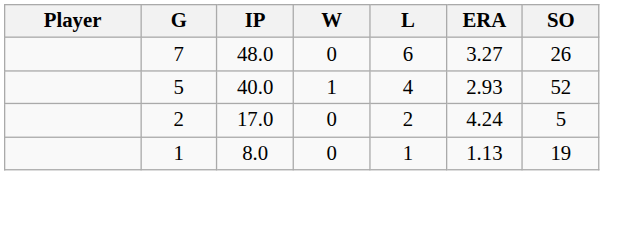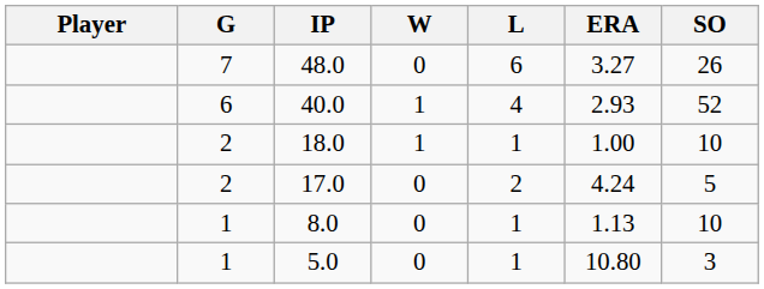40.0 | G: 5 -> 6
+ row: 2 | 18.0 | 1 | 1 | 1.00 | 10
8.0 | SO: 19 -> 10
+ row: 1 | 5.0 | 0 | 1 | 10.80 | 3
